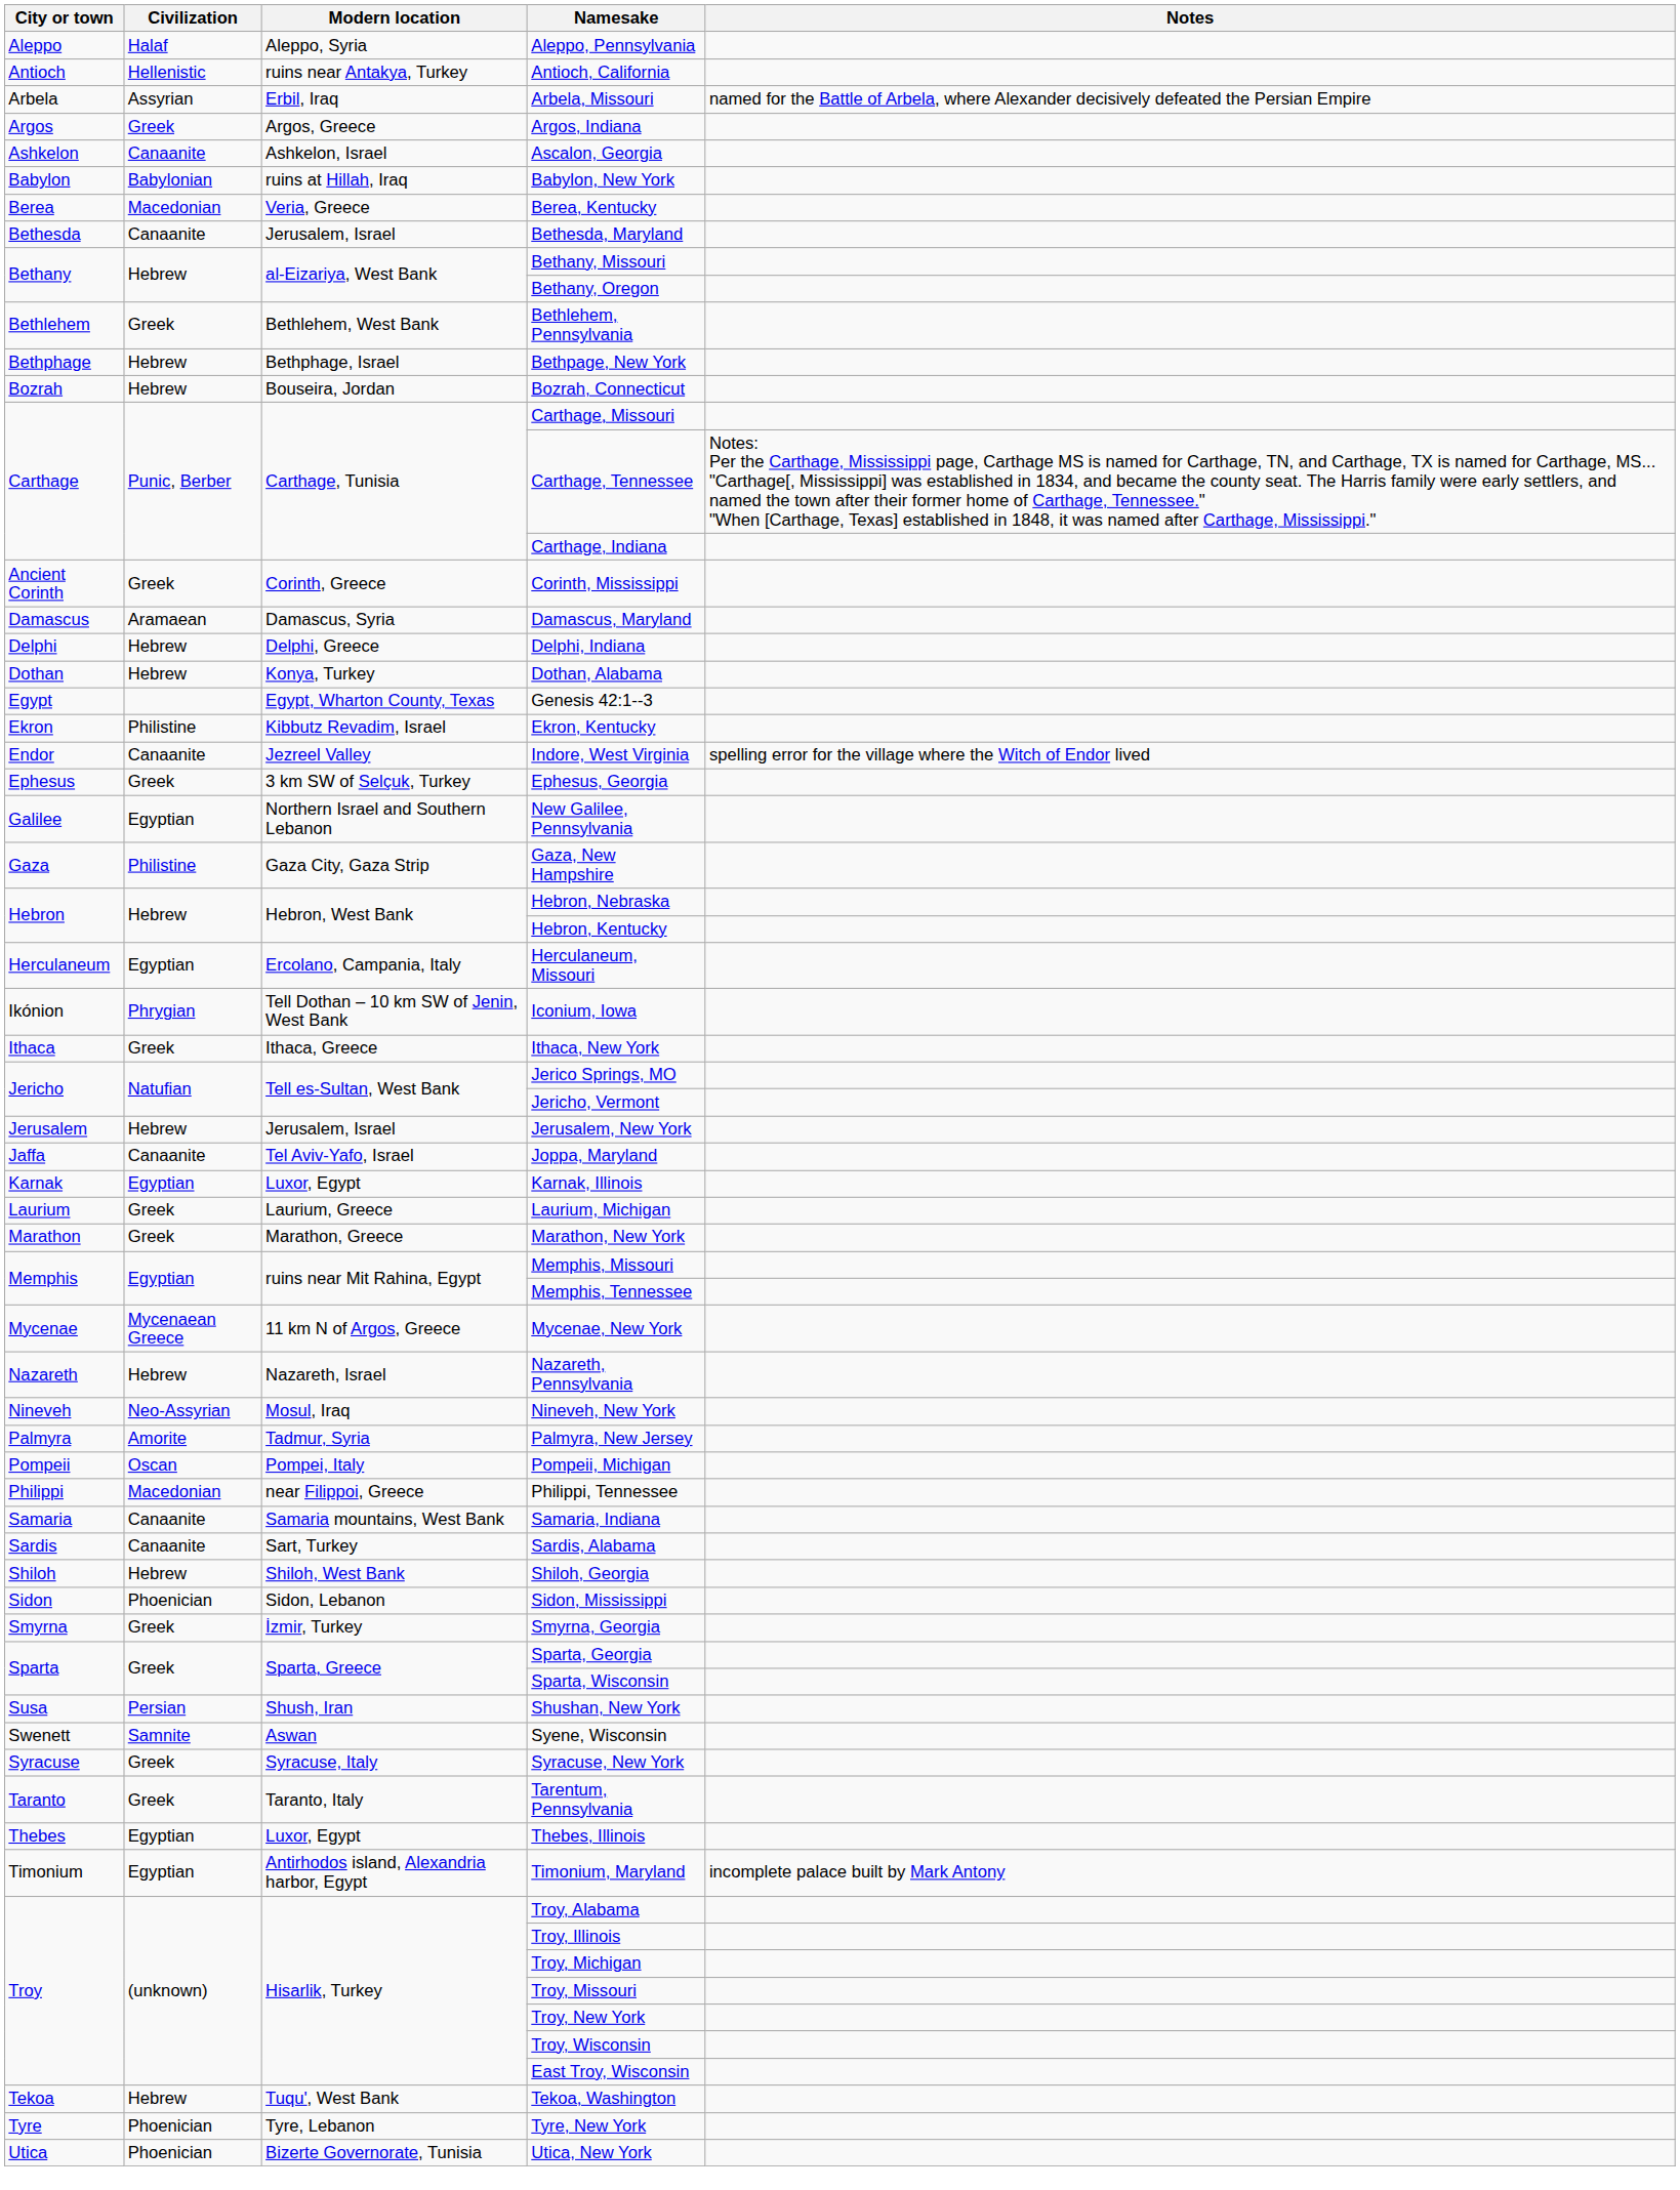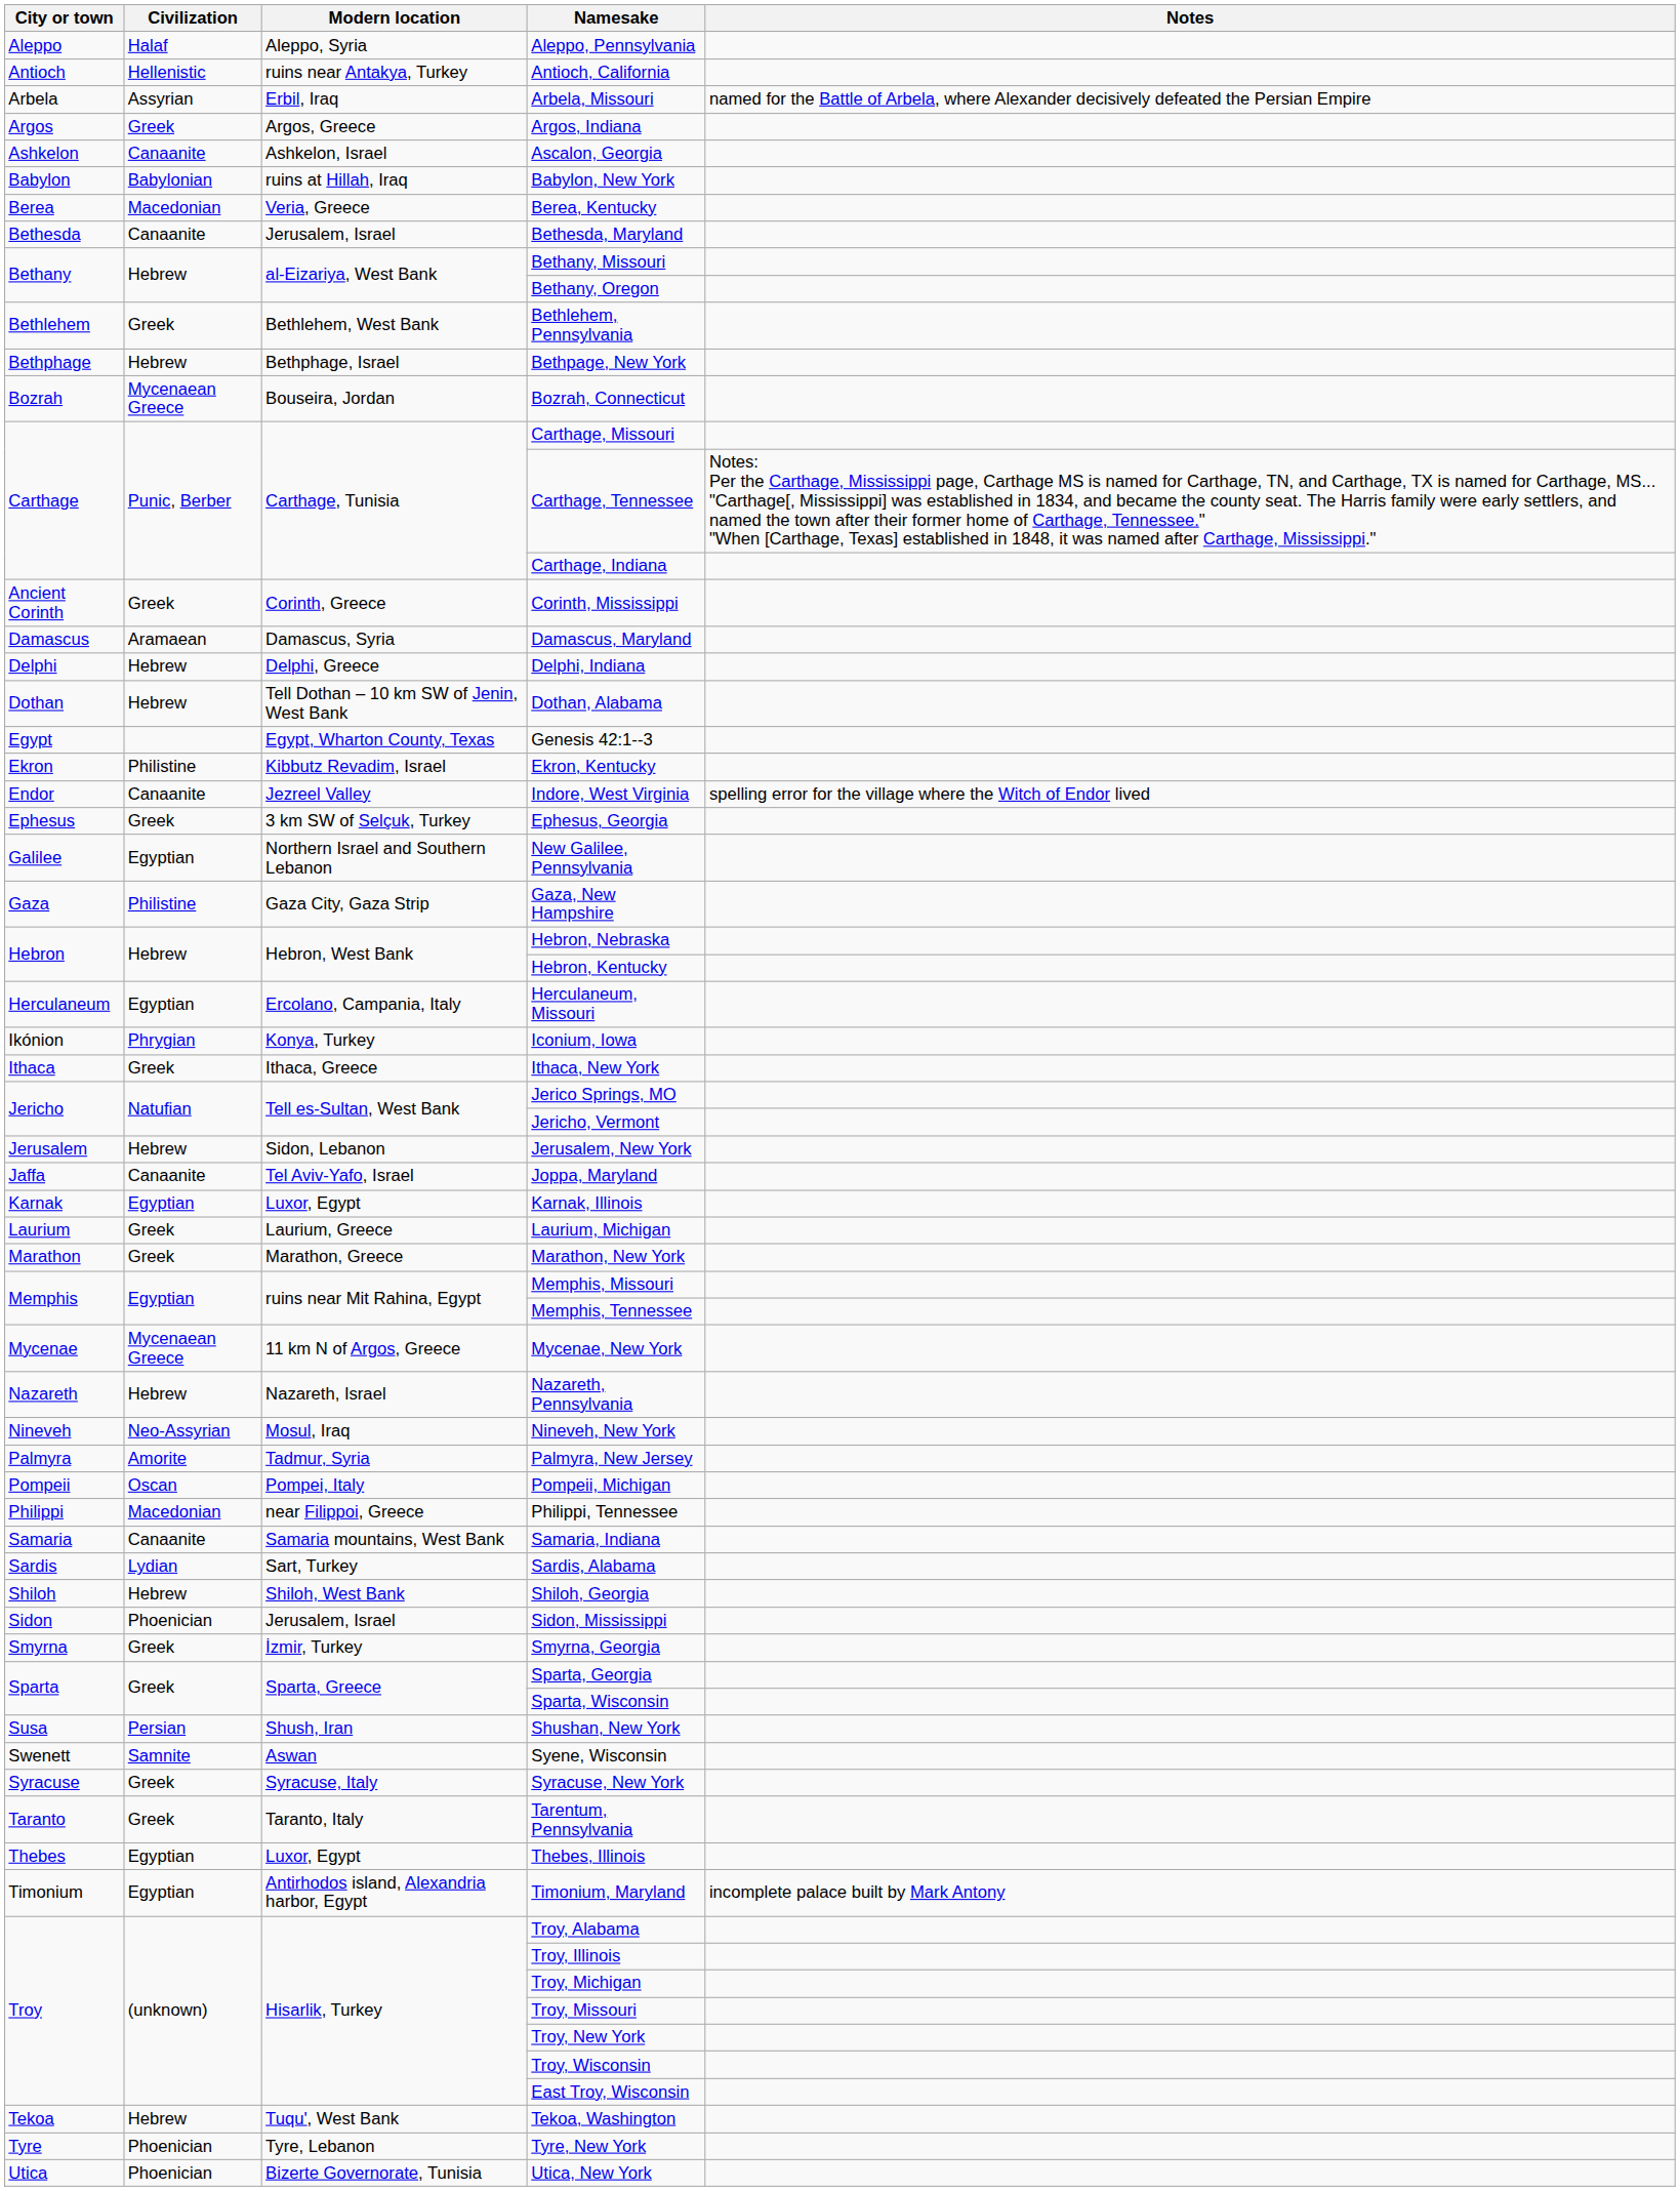Bozrah, Connecticut | Civilization: Hebrew -> Mycenaean Greece
Dothan, Alabama | Modern location: Konya, Turkey -> Tell Dothan – 10 km SW of Jenin, West Bank
Iconium, Iowa | Modern location: Tell Dothan – 10 km SW of Jenin, West Bank -> Konya, Turkey
Jerusalem, New York | Modern location: Jerusalem, Israel -> Sidon, Lebanon
Sardis, Alabama | Civilization: Canaanite -> Lydian
Sidon, Mississippi | Modern location: Sidon, Lebanon -> Jerusalem, Israel
